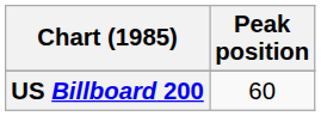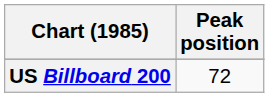US Billboard 200 | Peak position: 60 -> 72
